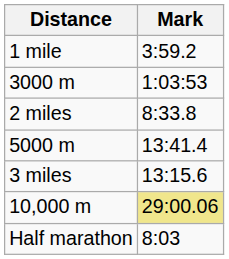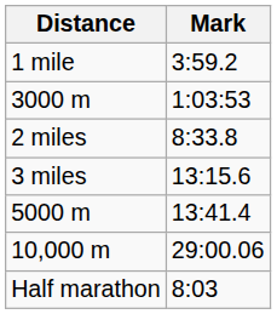rows swapped: 3 miles <-> 5000 m
10,000 m | Mark: khaki background -> no background
